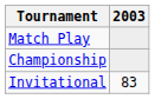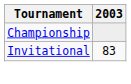- row: Match Play
